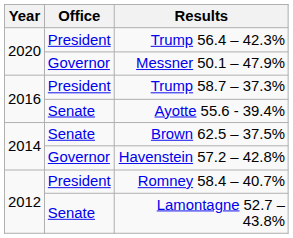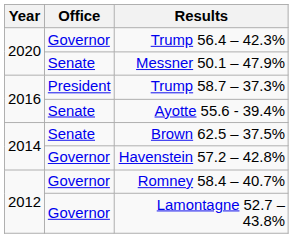Trump 56.4 – 42.3% | Office: President -> Governor
Messner 50.1 – 47.9% | Office: Governor -> Senate
Romney 58.4 – 40.7% | Office: President -> Governor
Lamontagne 52.7 – 43.8% | Office: Senate -> Governor
